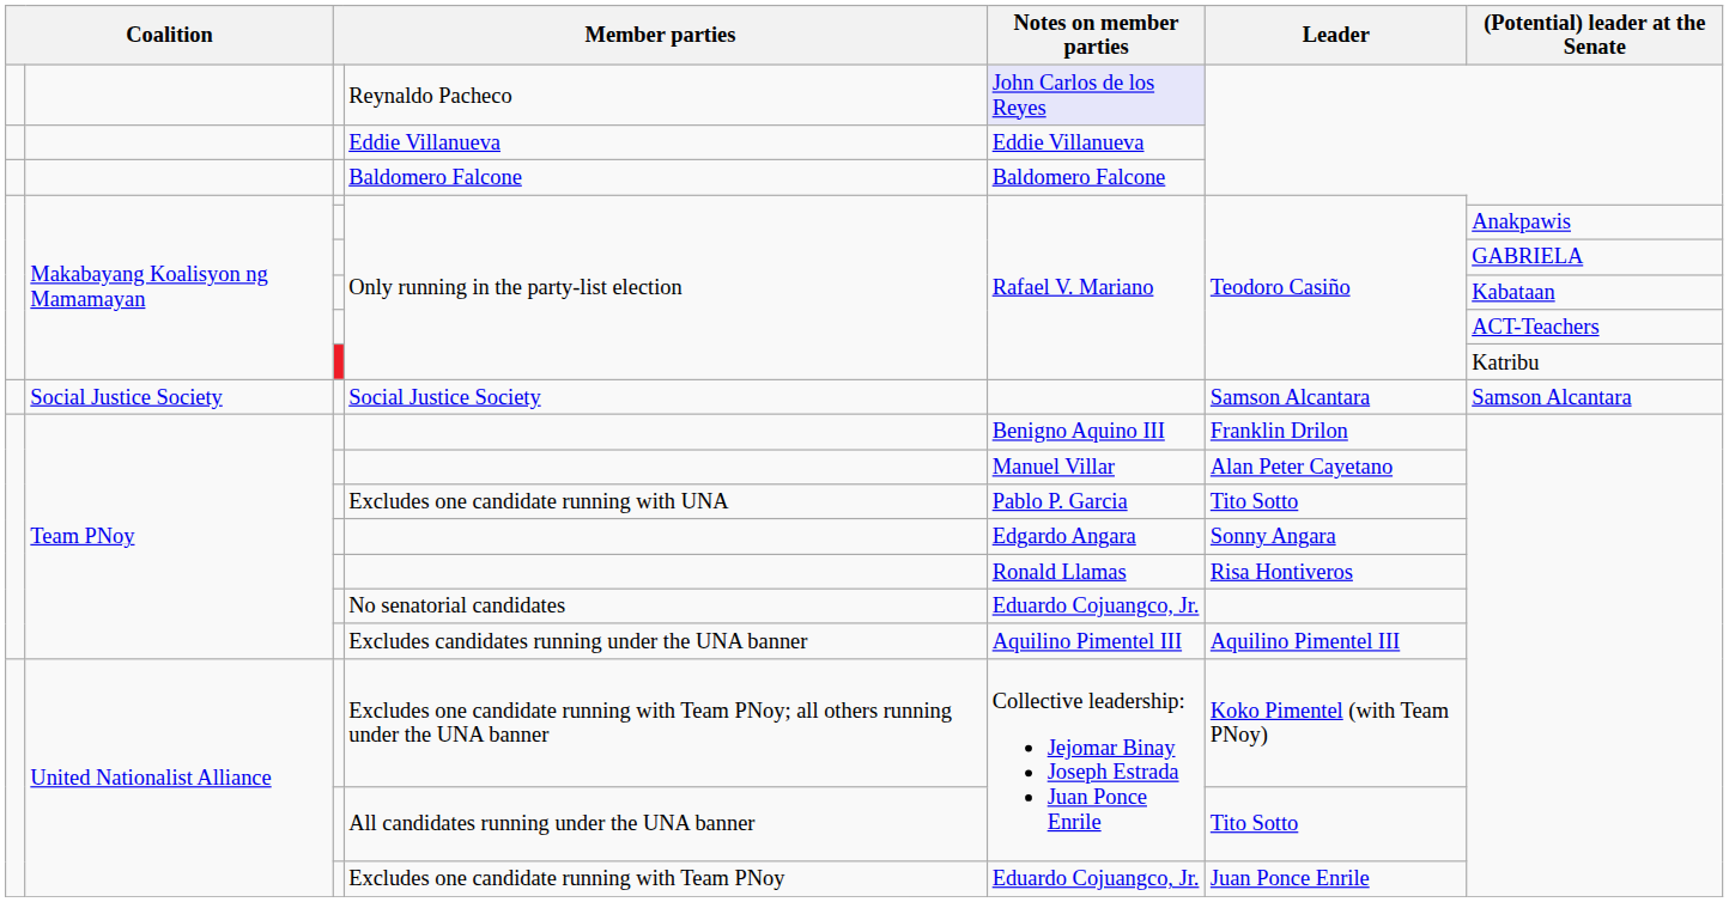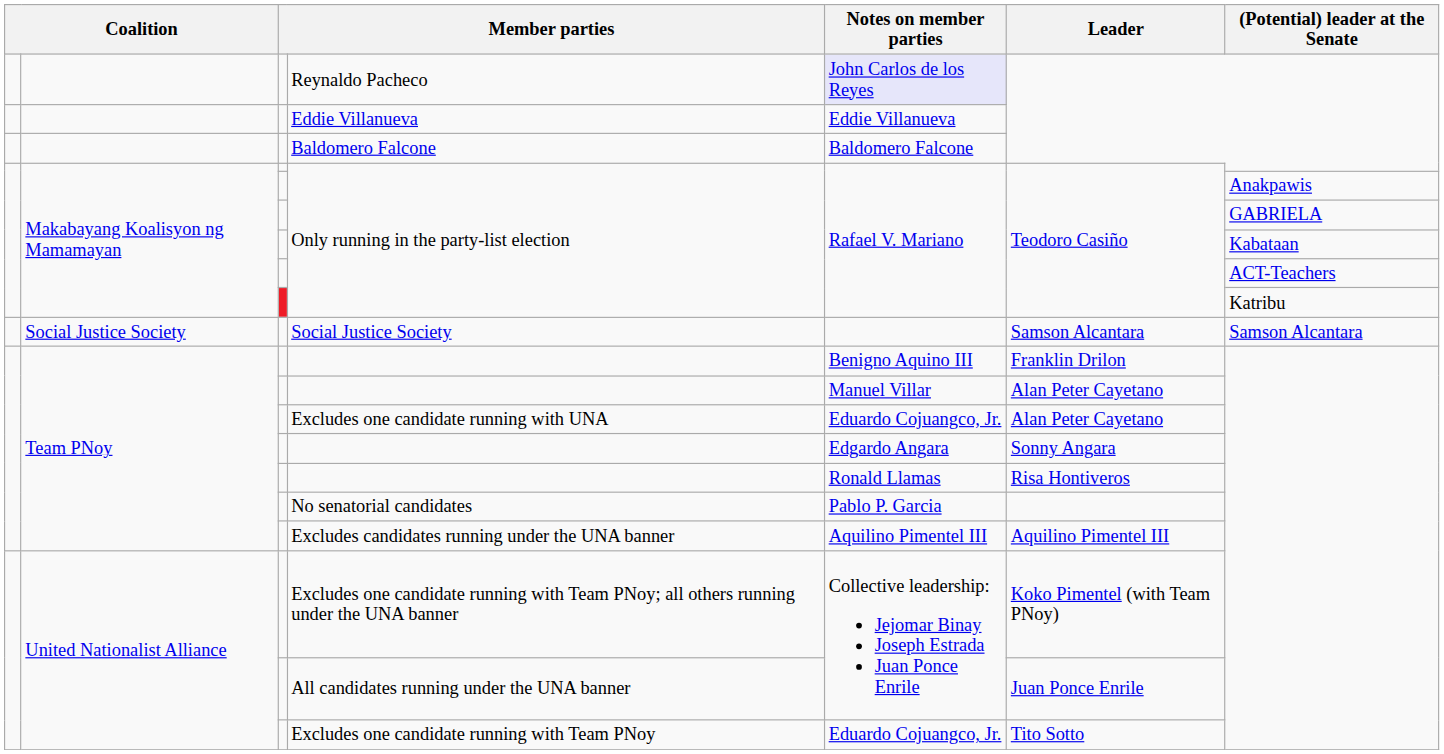Excludes one candidate running with UNA | Notes on member parties: Pablo P. Garcia -> Eduardo Cojuangco, Jr.
Excludes one candidate running with UNA | Leader: Tito Sotto -> Alan Peter Cayetano
No senatorial candidates | Notes on member parties: Eduardo Cojuangco, Jr. -> Pablo P. Garcia
All candidates running under the UNA banner | Leader: Tito Sotto -> Juan Ponce Enrile
Excludes one candidate running with Team PNoy | Leader: Juan Ponce Enrile -> Tito Sotto
